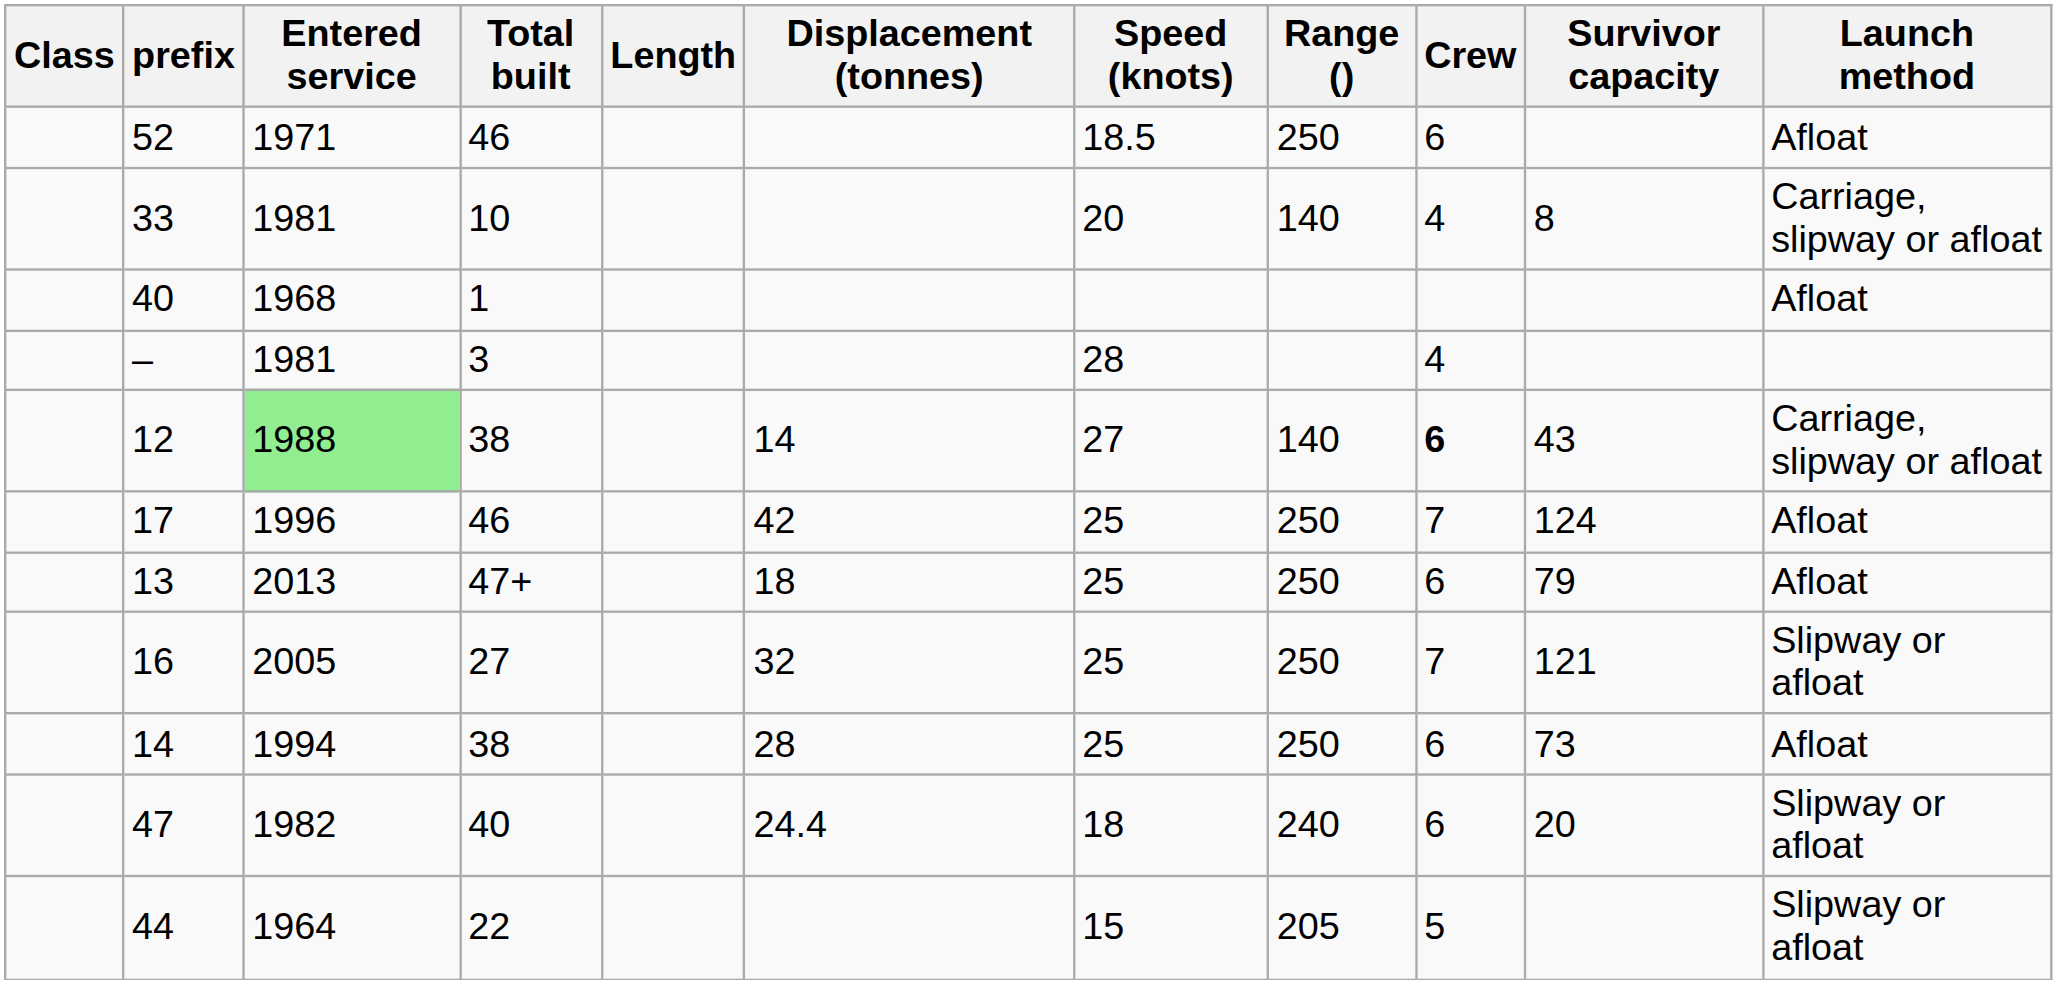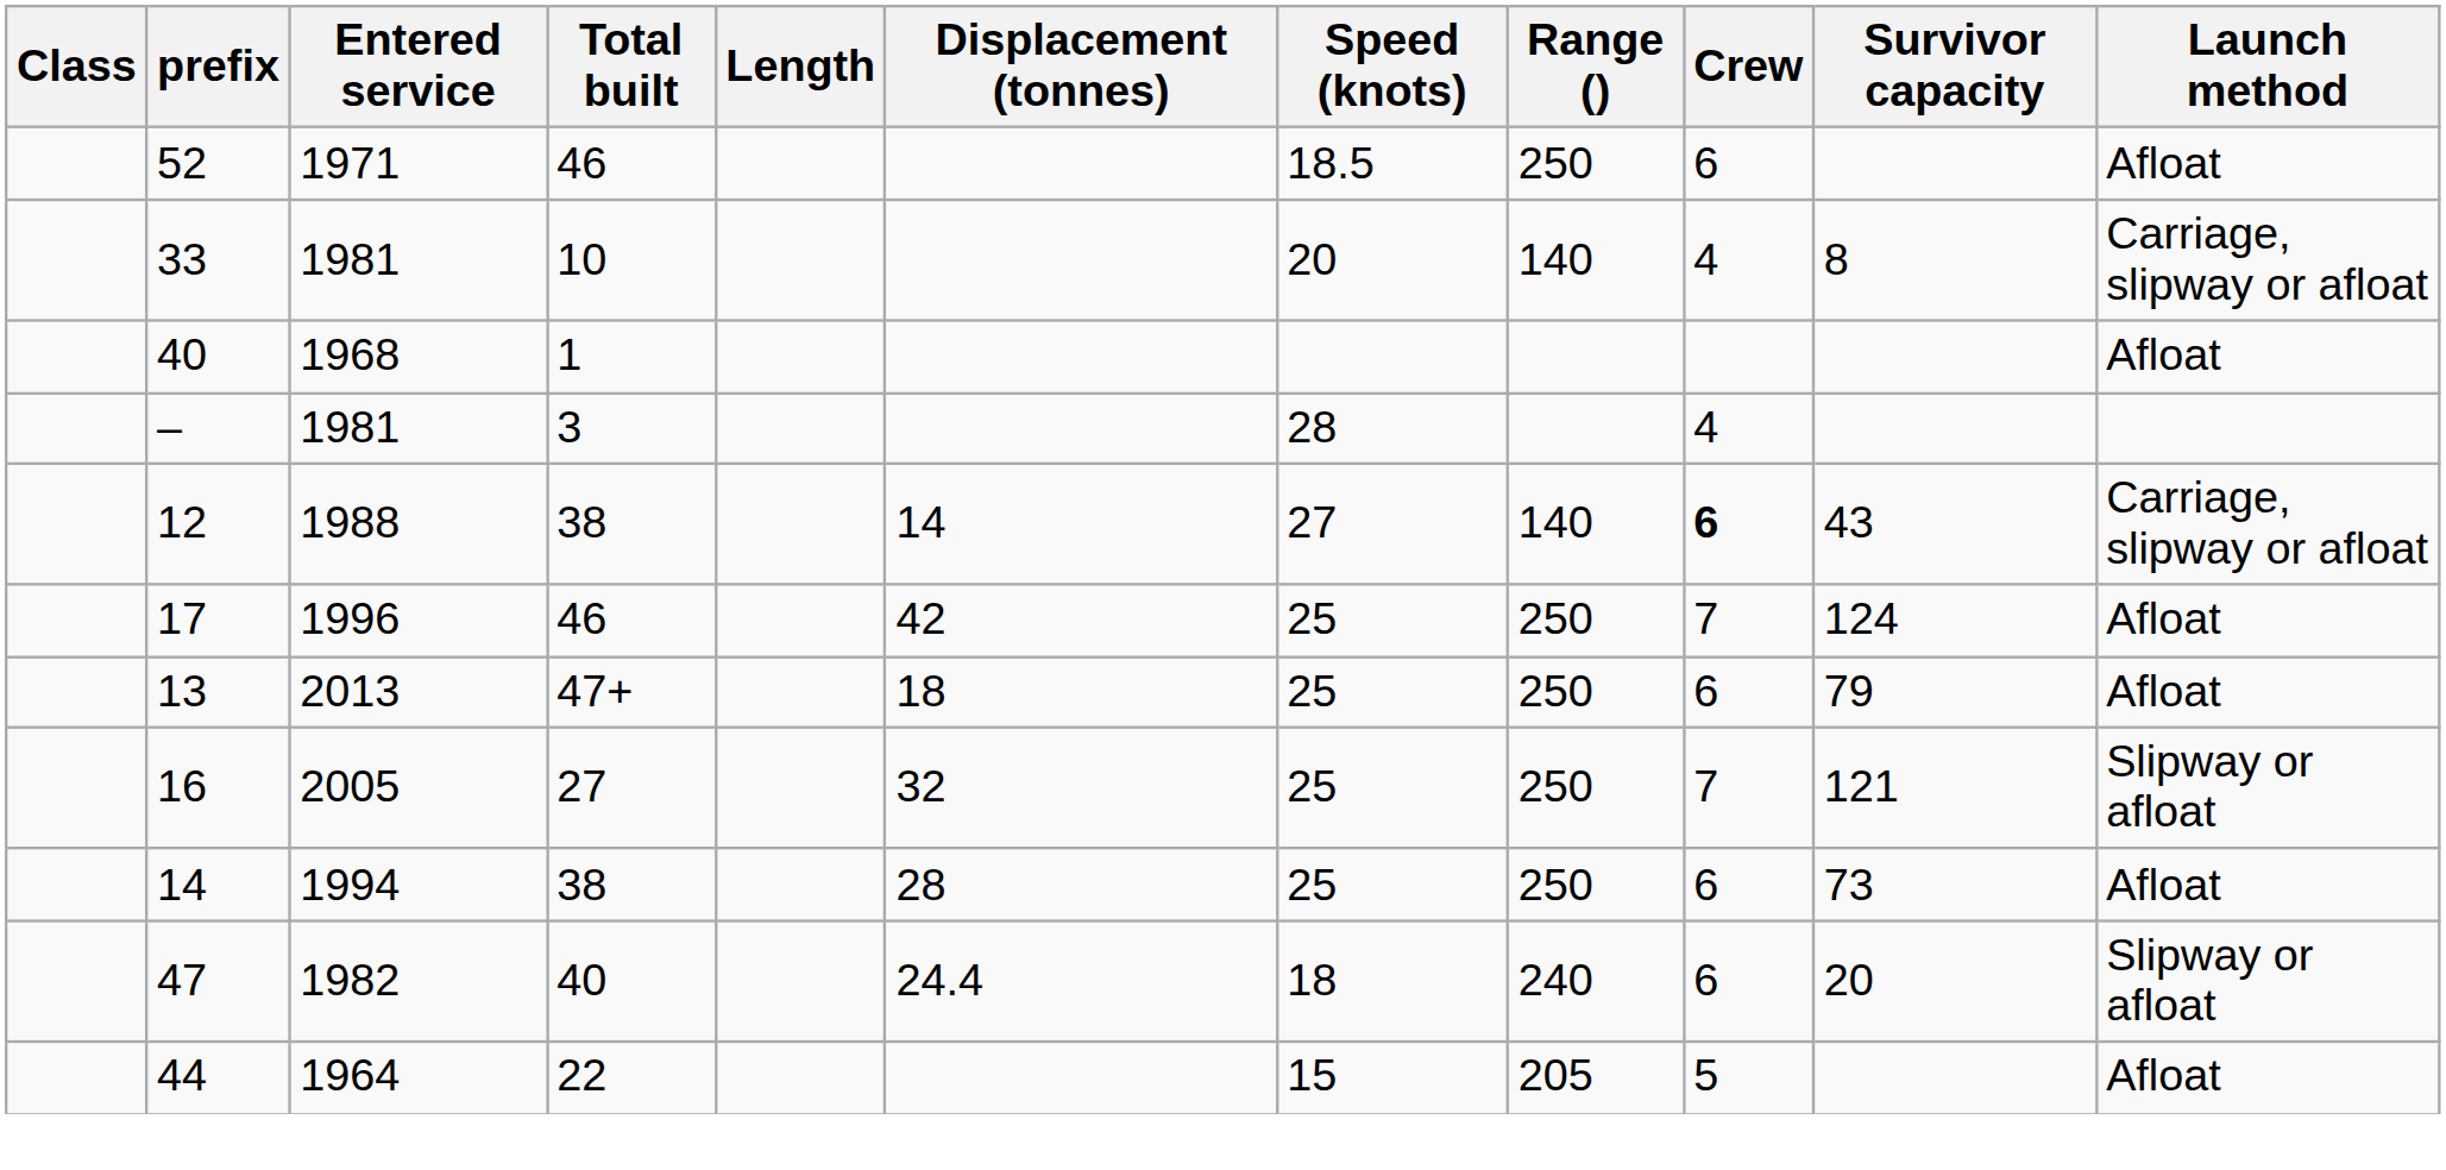12 | Entered service: lightgreen background -> no background
44 | Launch method: Slipway or afloat -> Afloat
